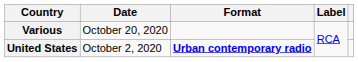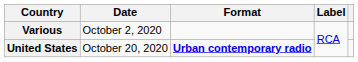Various | Date: October 20, 2020 -> October 2, 2020
United States | Date: October 2, 2020 -> October 20, 2020
